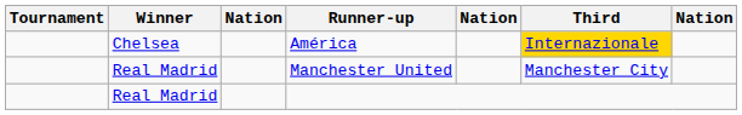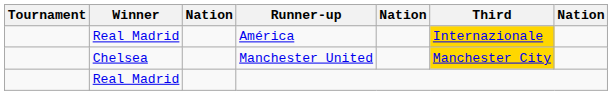América | Winner: Chelsea -> Real Madrid
Manchester United | Winner: Real Madrid -> Chelsea
Manchester United | Third: no background -> gold background
